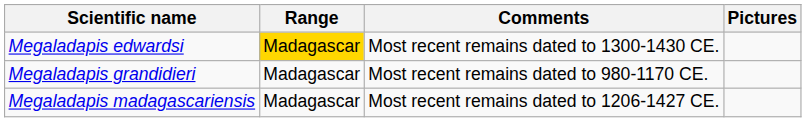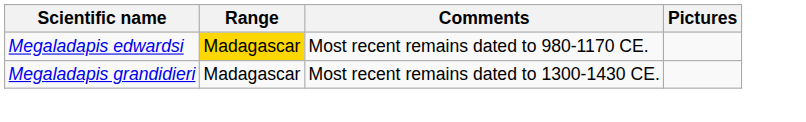Megaladapis edwardsi | Comments: Most recent remains dated to 1300-1430 CE. -> Most recent remains dated to 980-1170 CE.
Megaladapis grandidieri | Comments: Most recent remains dated to 980-1170 CE. -> Most recent remains dated to 1300-1430 CE.
- row: Megaladapis madagascariensis | Madagascar | Most recent remains dated to 1206-1427 CE.
